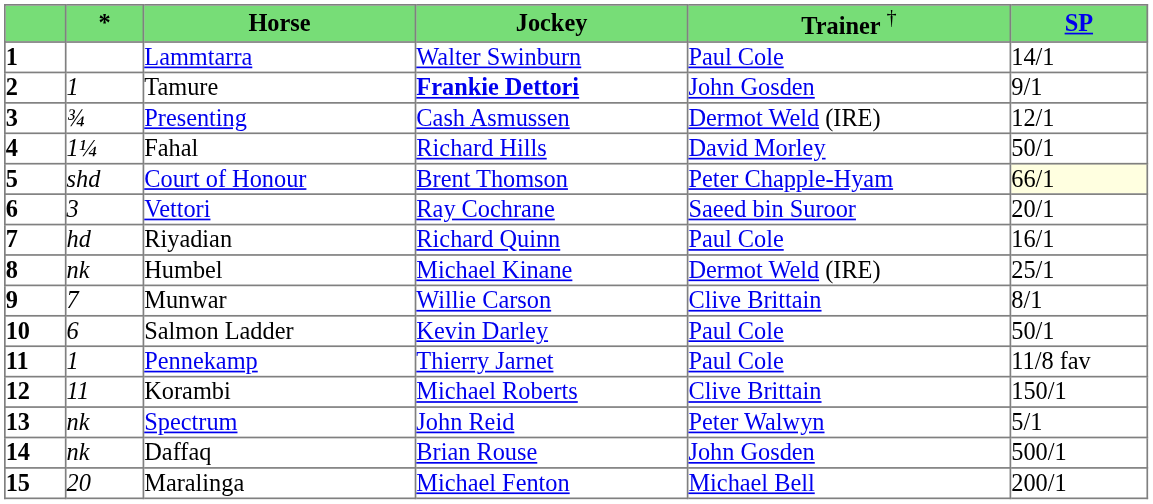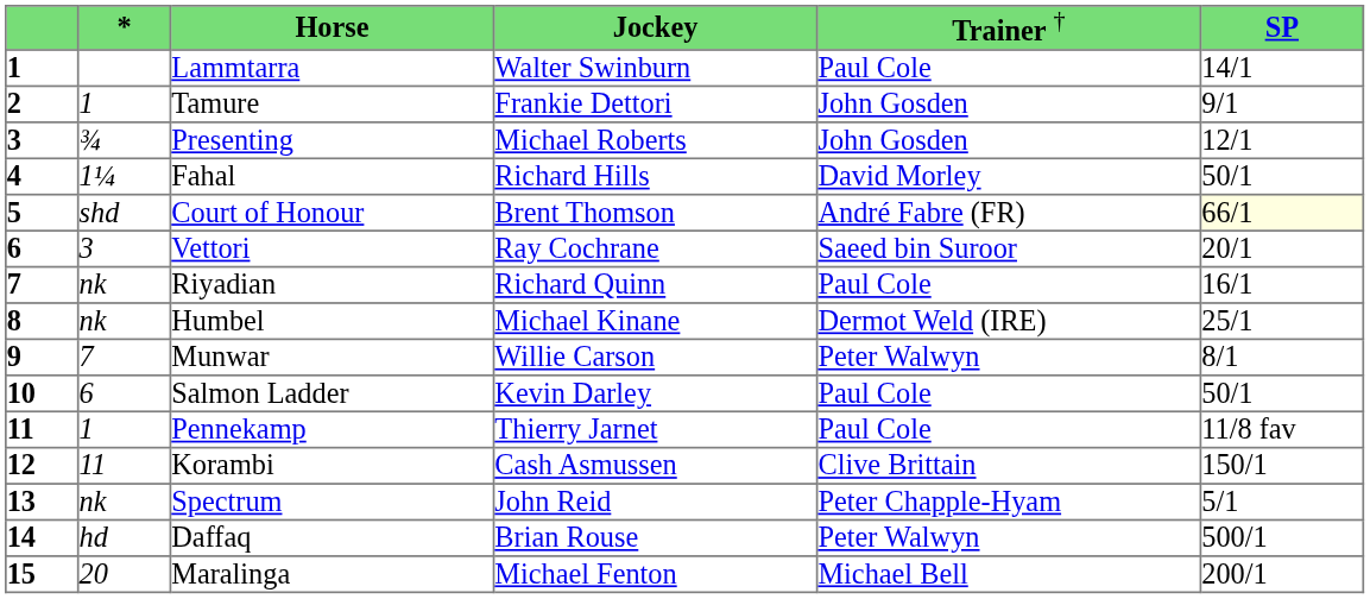Tamure | column 4: bold -> normal
Presenting | column 4: Cash Asmussen -> Michael Roberts
Presenting | column 5: Dermot Weld (IRE) -> John Gosden
Court of Honour | column 5: Peter Chapple-Hyam -> André Fabre (FR)
Riyadian | column 2: hd -> nk
Munwar | column 5: Clive Brittain -> Peter Walwyn
Korambi | column 4: Michael Roberts -> Cash Asmussen
Spectrum | column 5: Peter Walwyn -> Peter Chapple-Hyam
Daffaq | column 2: nk -> hd
Daffaq | column 5: John Gosden -> Peter Walwyn
